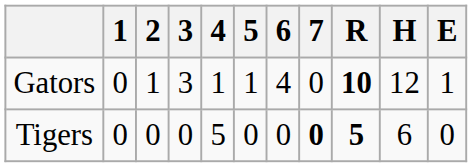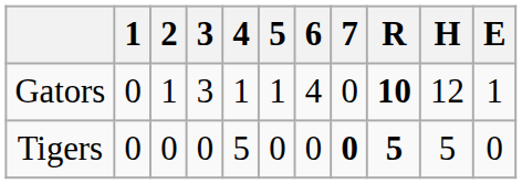Tigers | H: 6 -> 5
